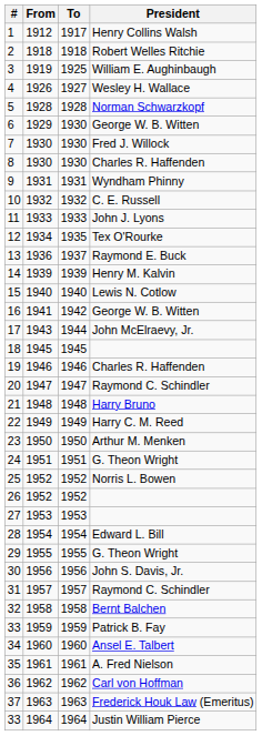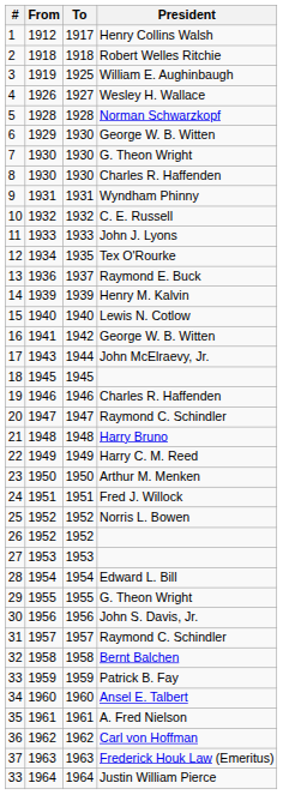7 | President: Fred J. Willock -> G. Theon Wright
24 | President: G. Theon Wright -> Fred J. Willock
